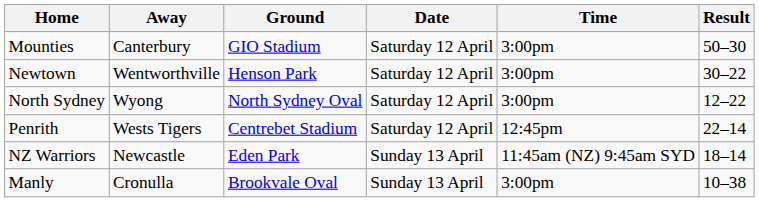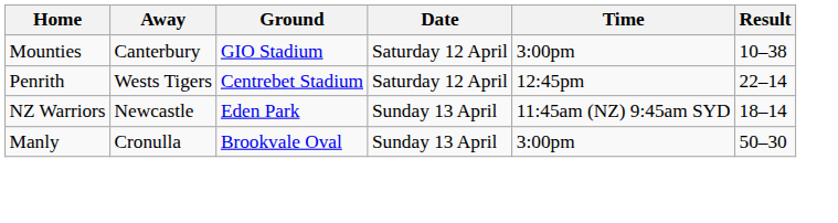Mounties | Result: 50–30 -> 10–38
- row: Newtown | Wentworthville | Henson Park | Saturday 12 April | 3:00pm | 30–22
- row: North Sydney | Wyong | North Sydney Oval | Saturday 12 April | 3:00pm | 12–22
Manly | Result: 10–38 -> 50–30
